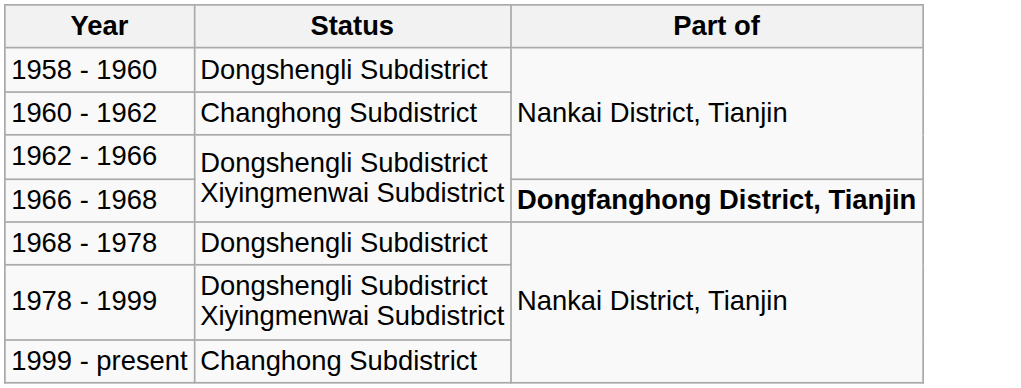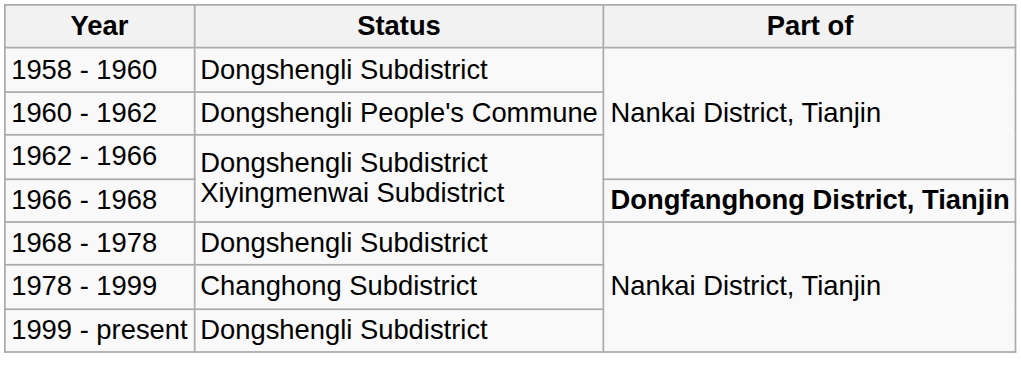1960 - 1962 | Status: Changhong Subdistrict -> Dongshengli People's Commune
1978 - 1999 | Status: Dongshengli Subdistrict Xiyingmenwai Subdistrict -> Changhong Subdistrict
1999 - present | Status: Changhong Subdistrict -> Dongshengli Subdistrict
